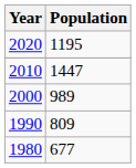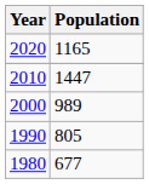2020 | Population: 1195 -> 1165
1990 | Population: 809 -> 805
